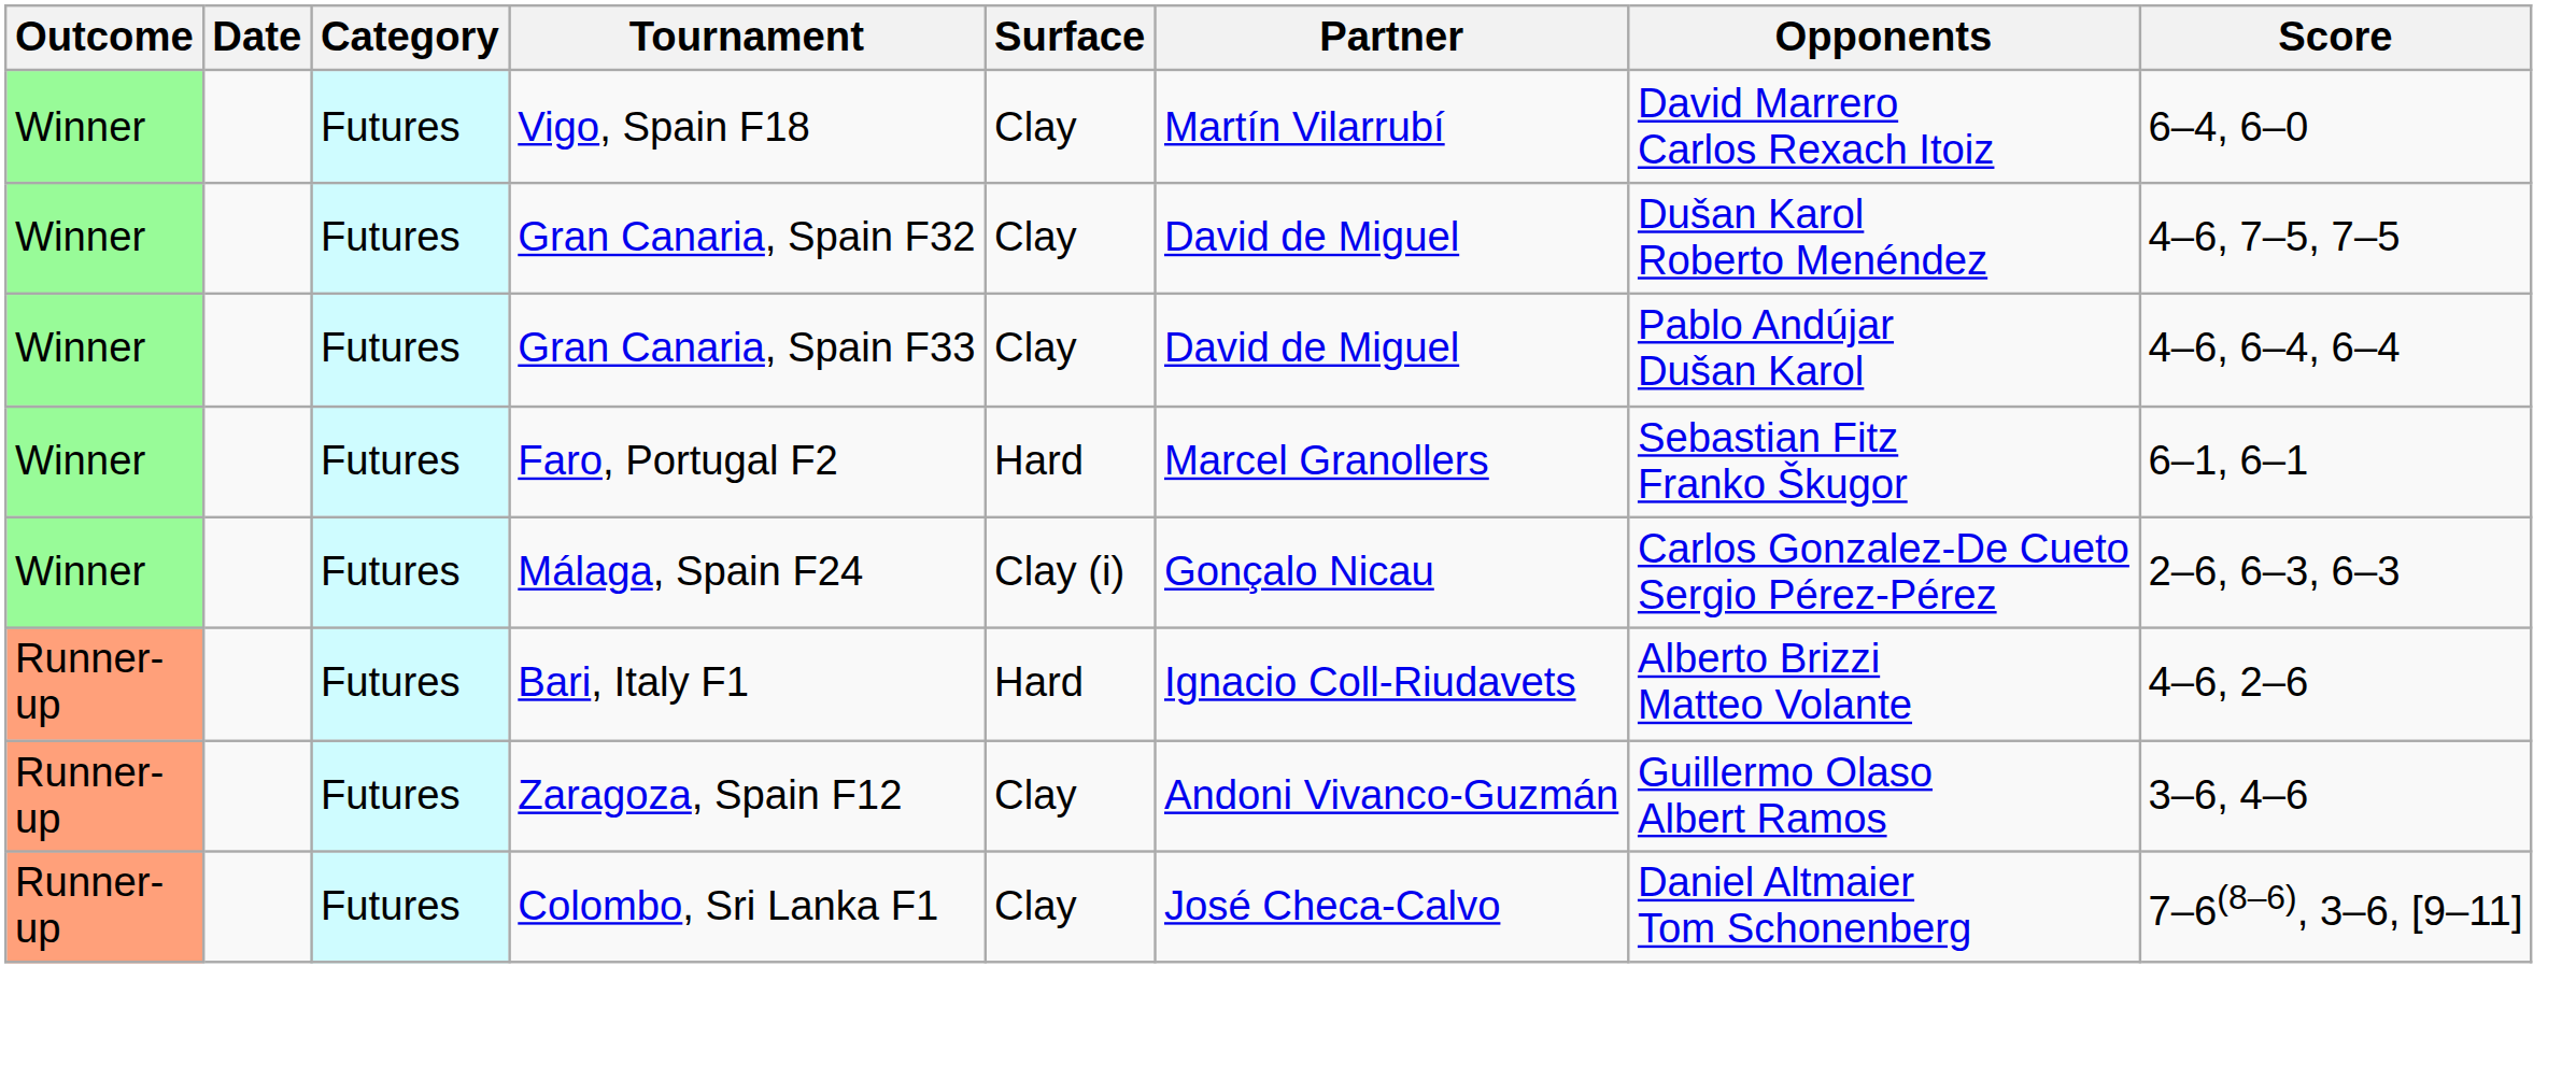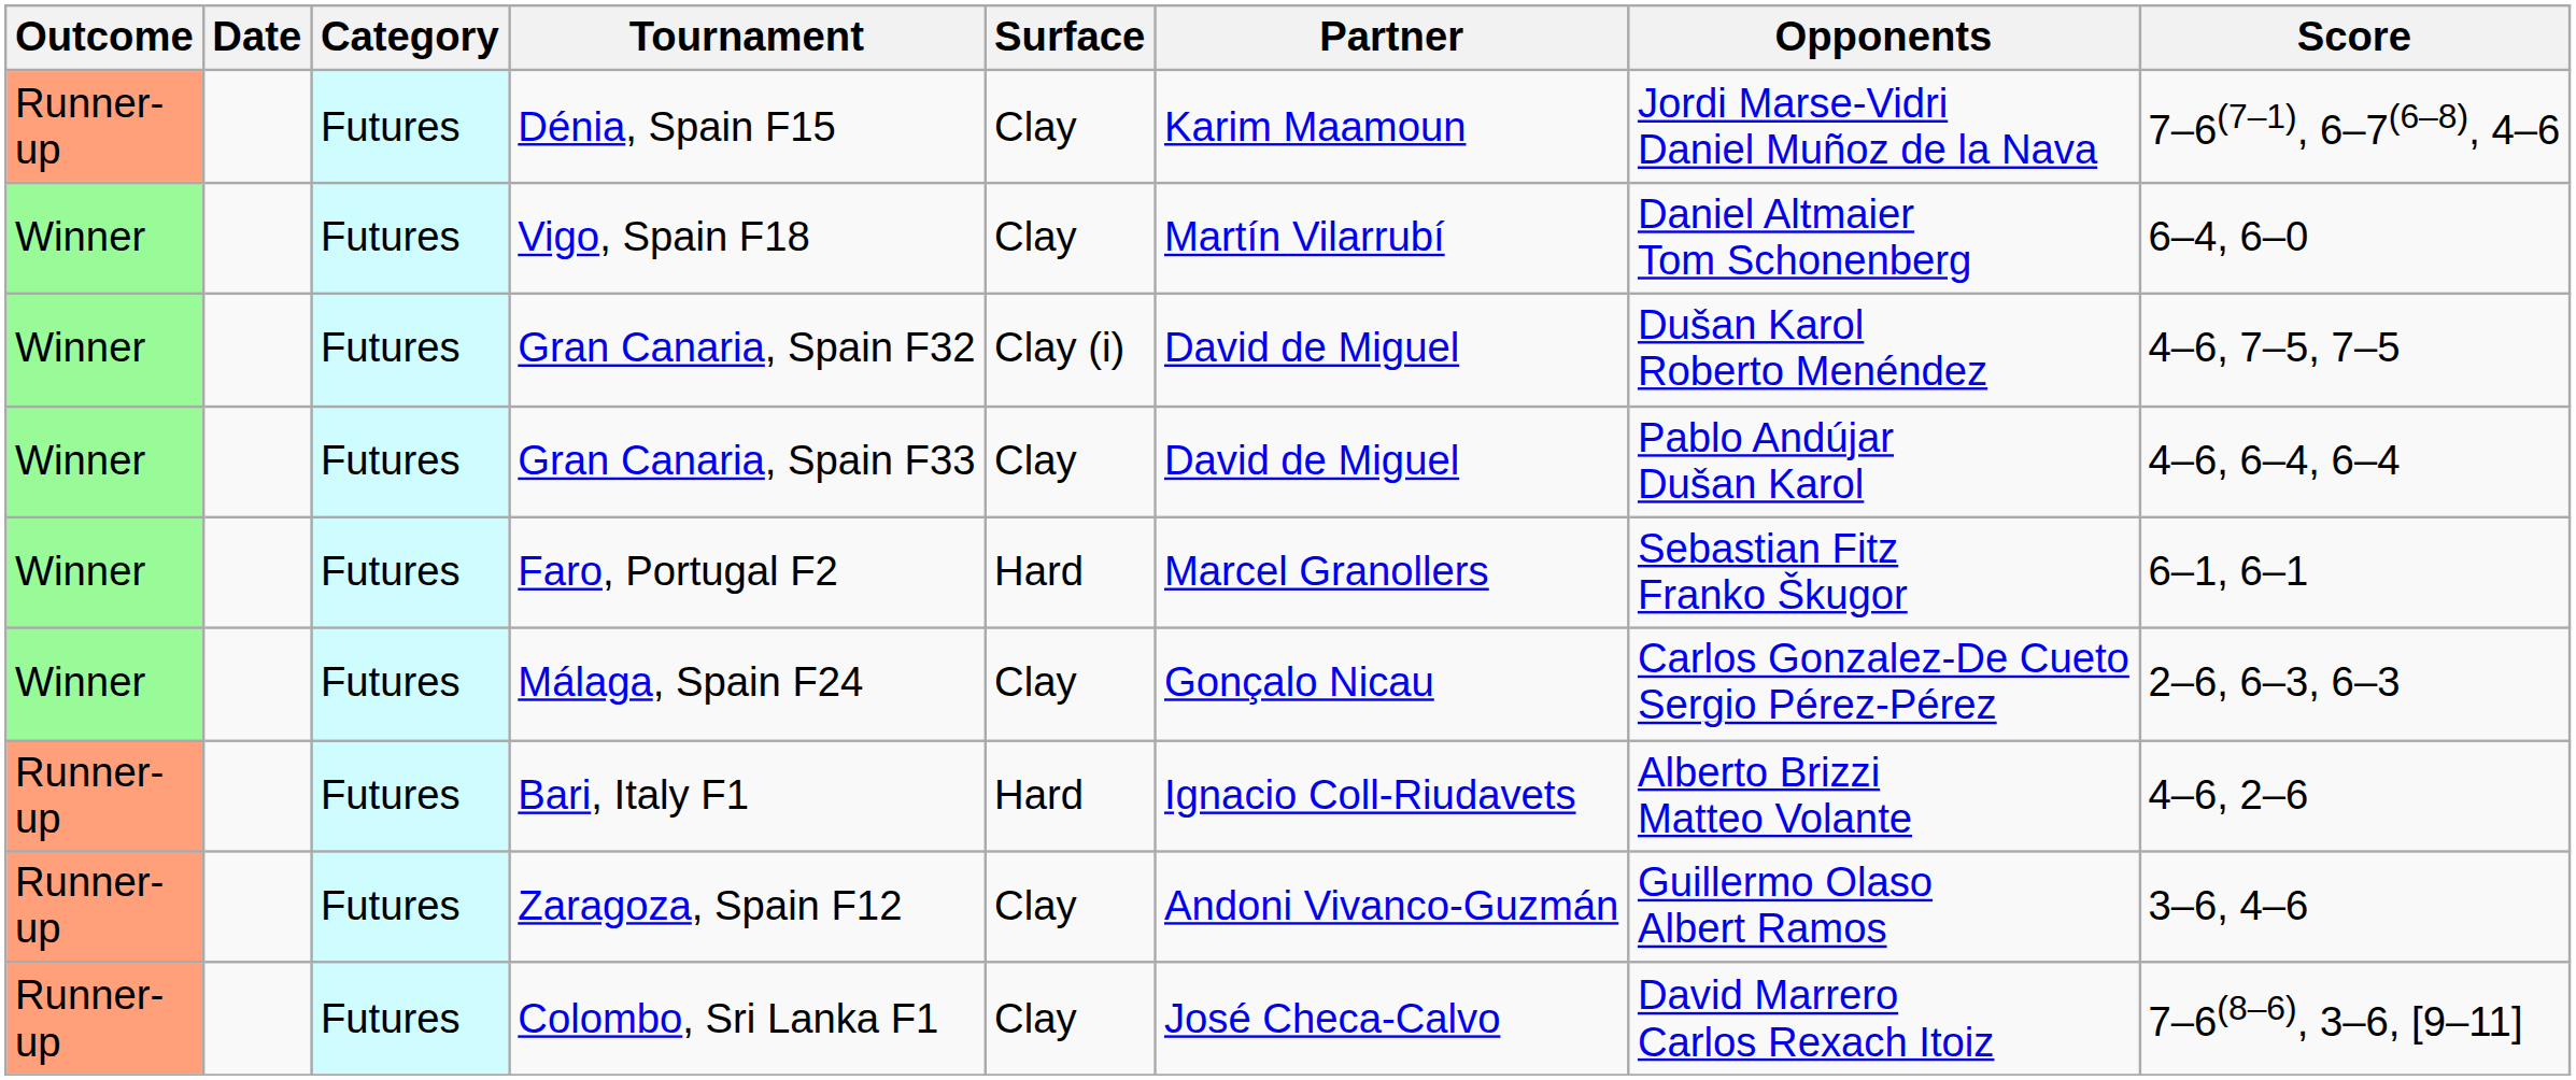+ row: Runner-up | Futures | Dénia, Spain F15 | Clay | Karim Maamoun | Jordi Marse-Vidri Daniel Muñoz de la Nava | 7–6(7–1), 6–7(6–8), 4–6
Vigo, Spain F18 | Opponents: David Marrero Carlos Rexach Itoiz -> Daniel Altmaier Tom Schonenberg
Gran Canaria, Spain F32 | Surface: Clay -> Clay (i)
Málaga, Spain F24 | Surface: Clay (i) -> Clay
Colombo, Sri Lanka F1 | Opponents: Daniel Altmaier Tom Schonenberg -> David Marrero Carlos Rexach Itoiz
